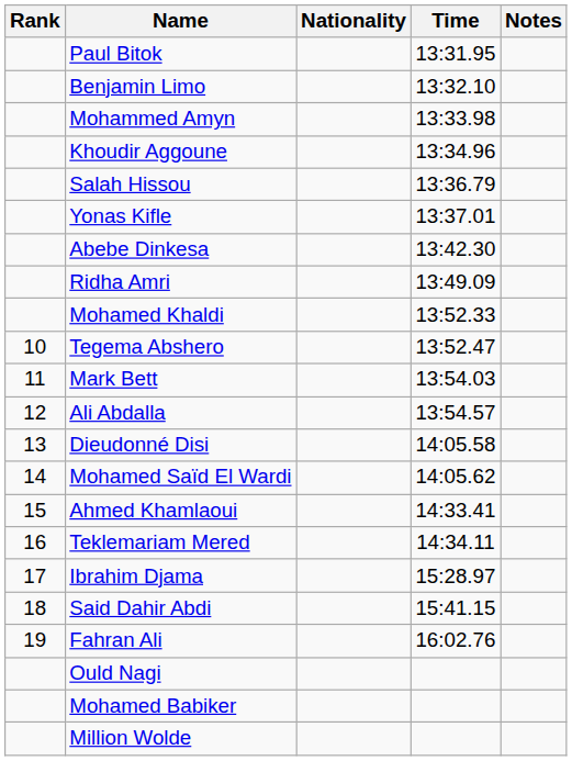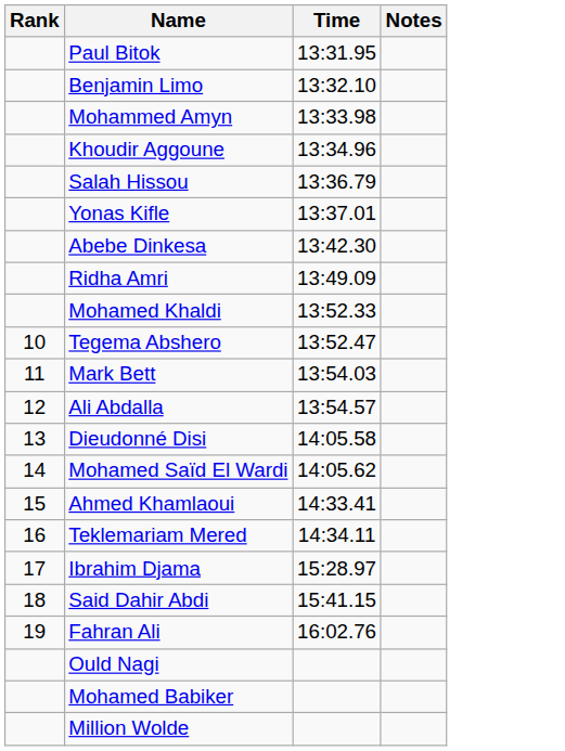- column: Nationality
